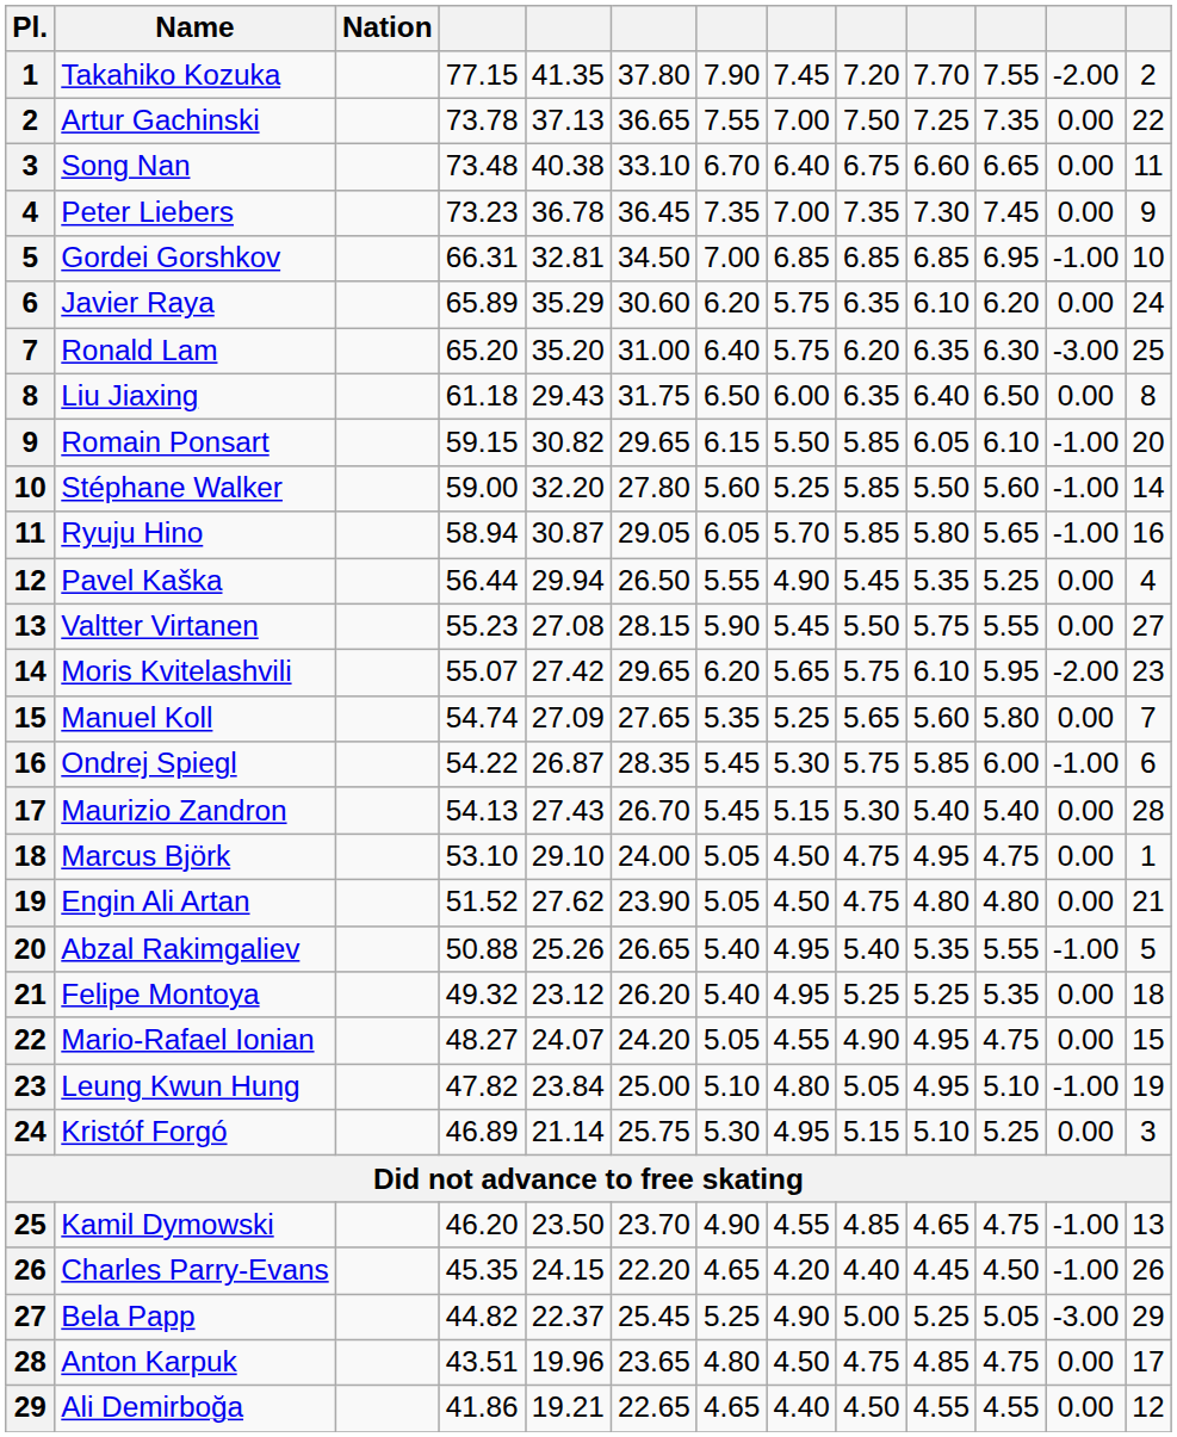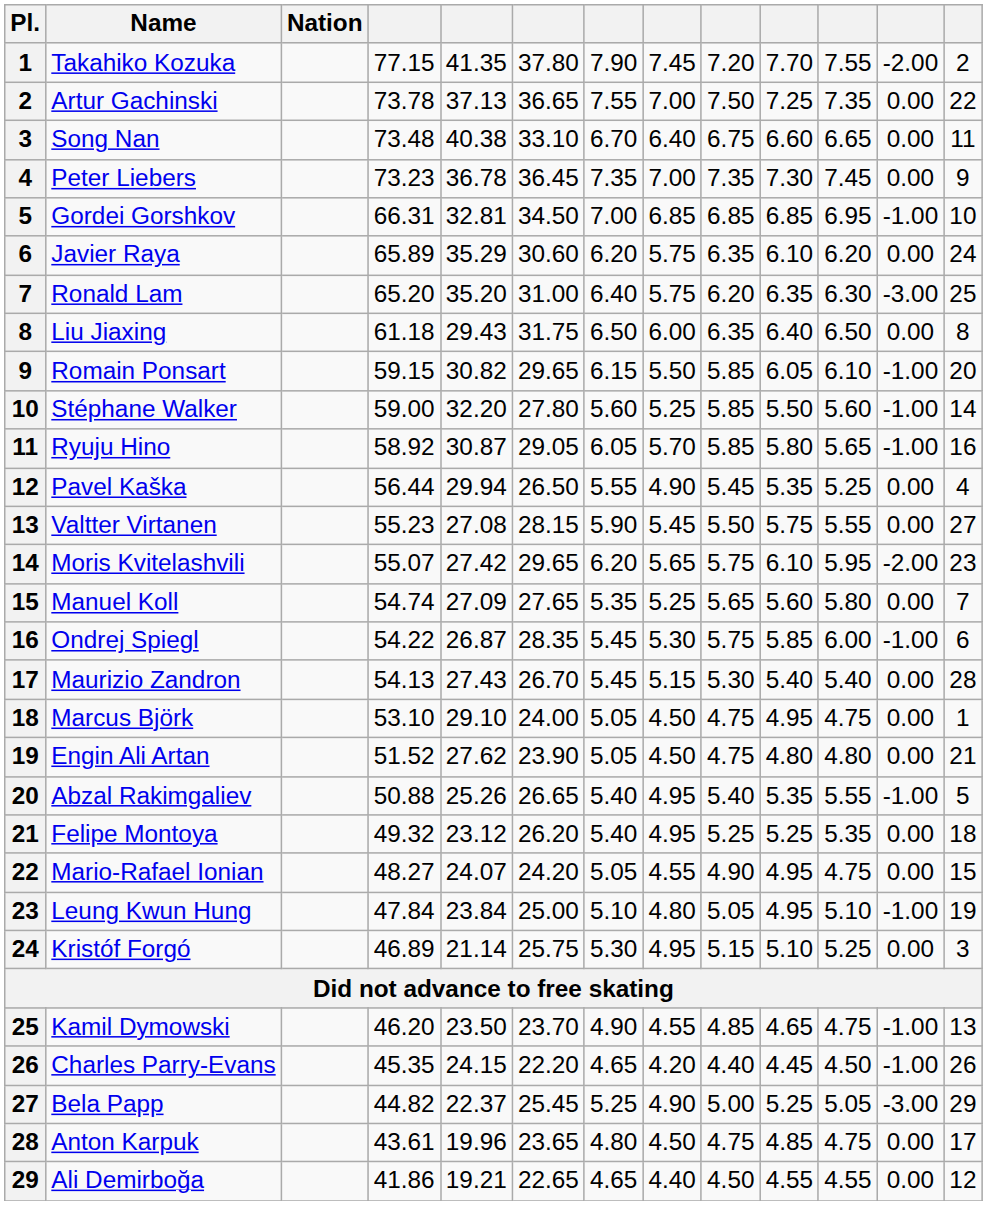Ryuju Hino | column 4: 58.94 -> 58.92
Leung Kwun Hung | column 4: 47.82 -> 47.84
Anton Karpuk | column 4: 43.51 -> 43.61
